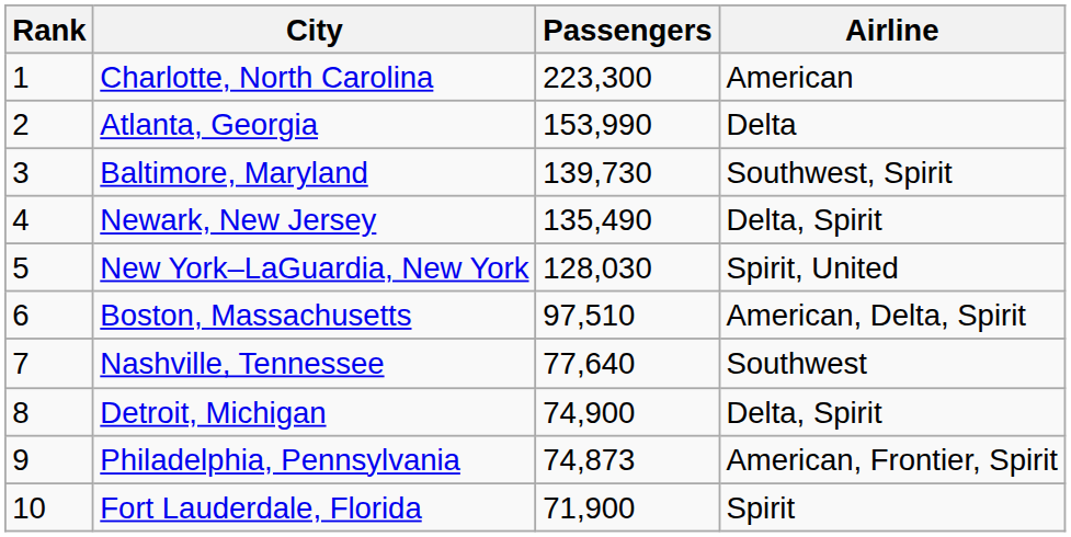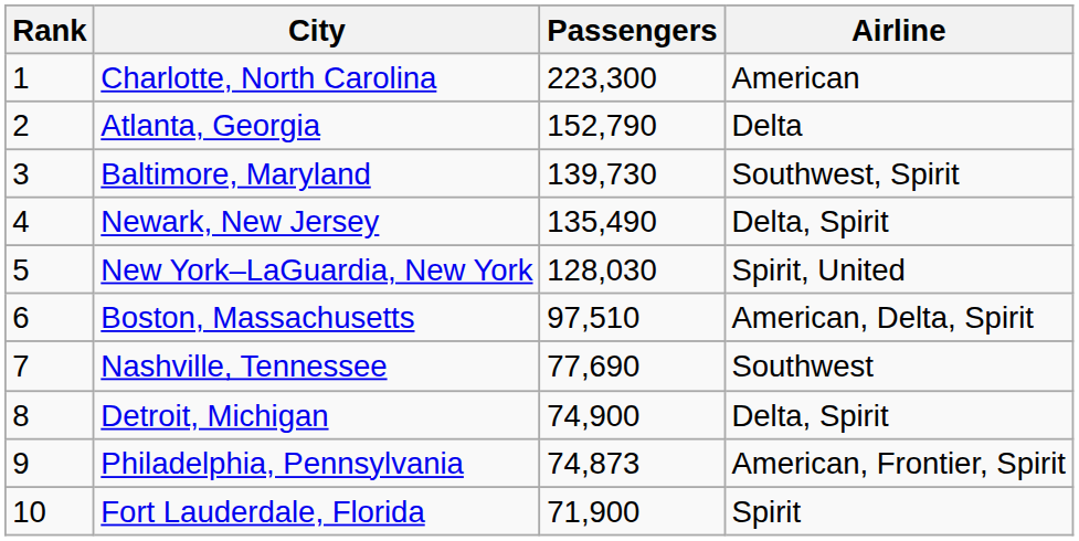Atlanta, Georgia | Passengers: 153,990 -> 152,790
Nashville, Tennessee | Passengers: 77,640 -> 77,690
